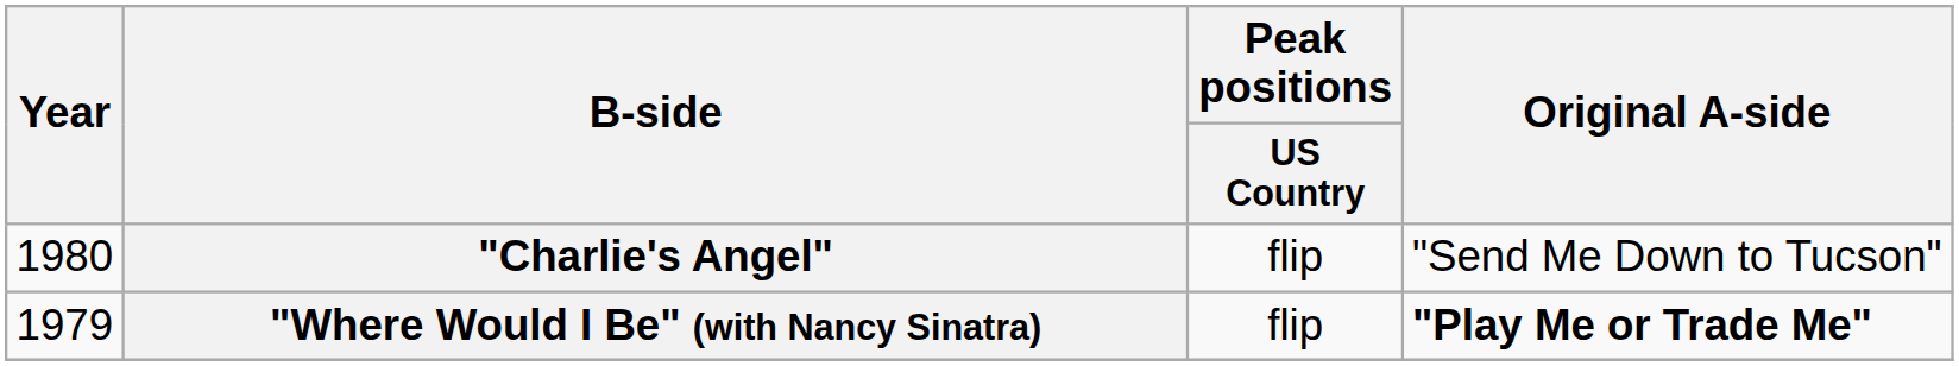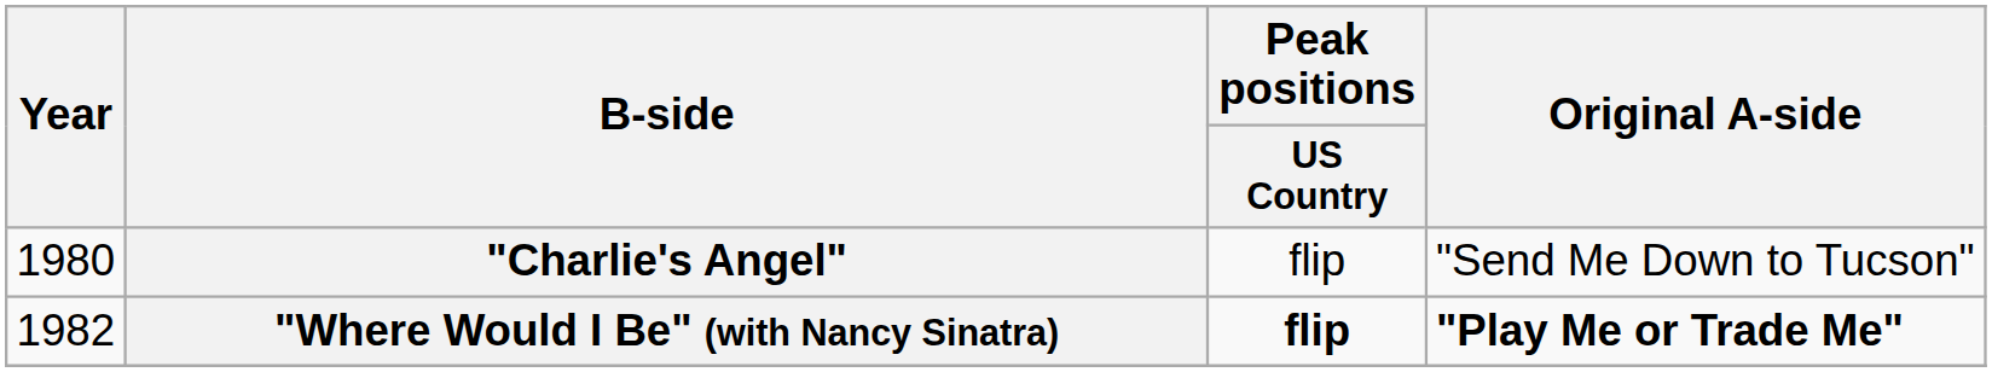"Where Would I Be" (with Nancy Sinatra) | Year: 1979 -> 1982
"Where Would I Be" (with Nancy Sinatra) | Peak positions / US Country: normal -> bold
